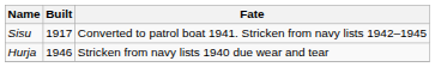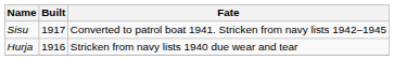Hurja | Built: 1946 -> 1916
